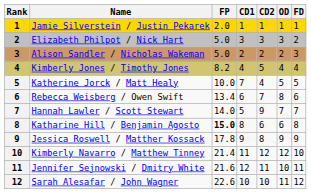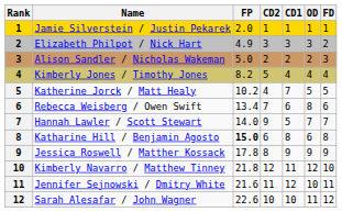columns swapped: CD1 <-> CD2
Elizabeth Philpot / Nick Hart | FP: 5.0 -> 4.9
Katherine Jorck / Matt Healy | FP: 10.0 -> 10.2
Kimberly Navarro / Matthew Tinney | FP: 21.4 -> 21.8
